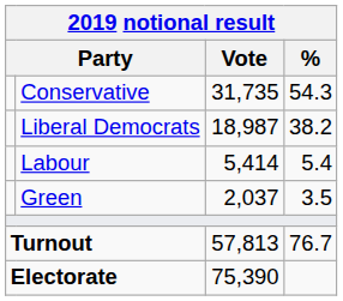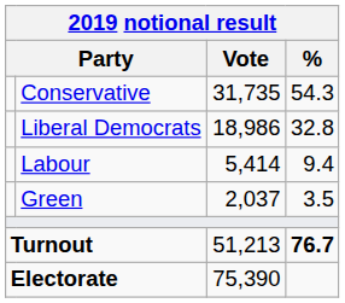Liberal Democrats | Vote: 18,987 -> 18,986
Liberal Democrats | %: 38.2 -> 32.8
Labour | %: 5.4 -> 9.4
Turnout | Vote: 57,813 -> 51,213
Turnout | %: normal -> bold
